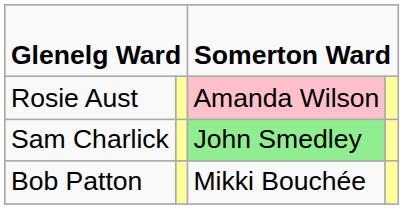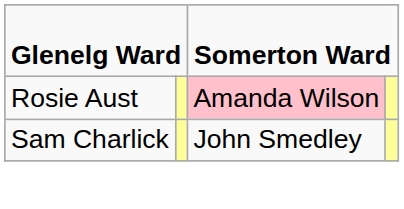Sam Charlick | column 3: lightgreen background -> no background
- row: Bob Patton | Mikki Bouchée
